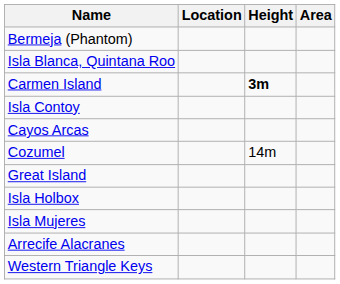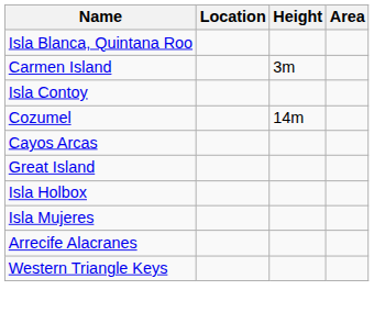- row: Bermeja (Phantom)
Carmen Island | Height: bold -> normal
rows swapped: Cozumel <-> Cayos Arcas
